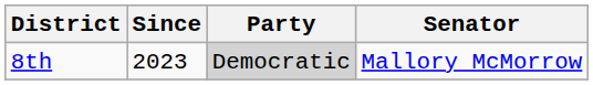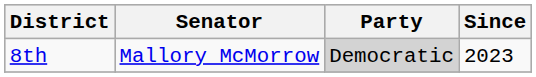columns swapped: Senator <-> Since
